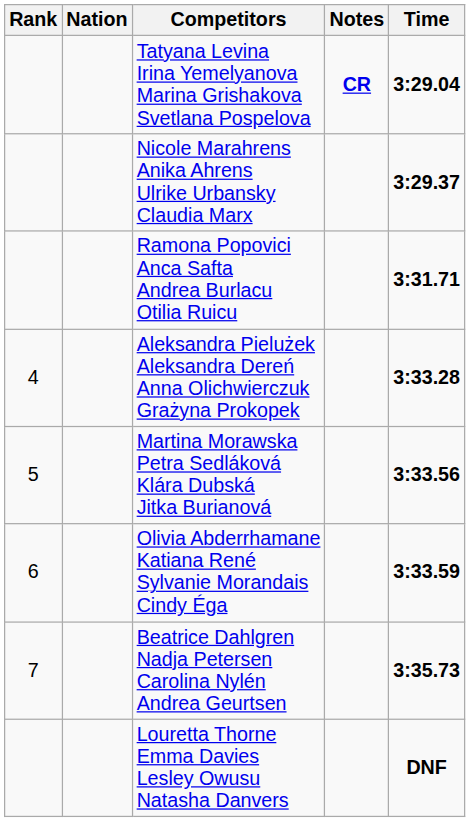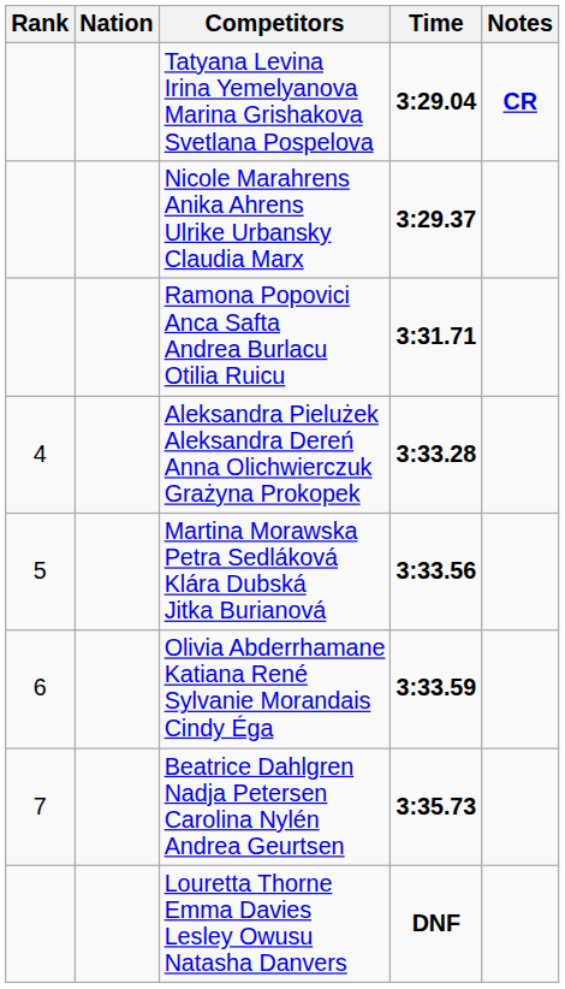columns swapped: Time <-> Notes
